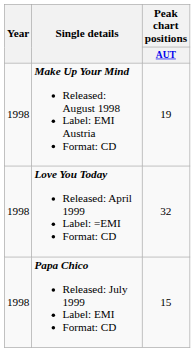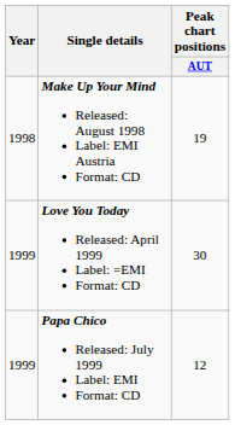Love You Today Released: April 1999 Label: =EMI Format: CD | Year: 1998 -> 1999
Love You Today Released: April 1999 Label: =EMI Format: CD | Peak chart positions / AUT: 32 -> 30
Papa Chico Released: July 1999 Label: EMI Format: CD | Year: 1998 -> 1999
Papa Chico Released: July 1999 Label: EMI Format: CD | Peak chart positions / AUT: 15 -> 12
